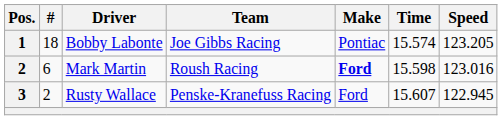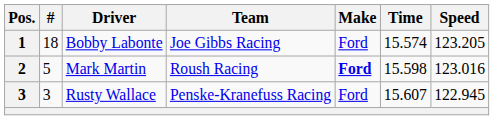Bobby Labonte | Make: Pontiac -> Ford
Mark Martin | #: 6 -> 5
Rusty Wallace | #: 2 -> 3
